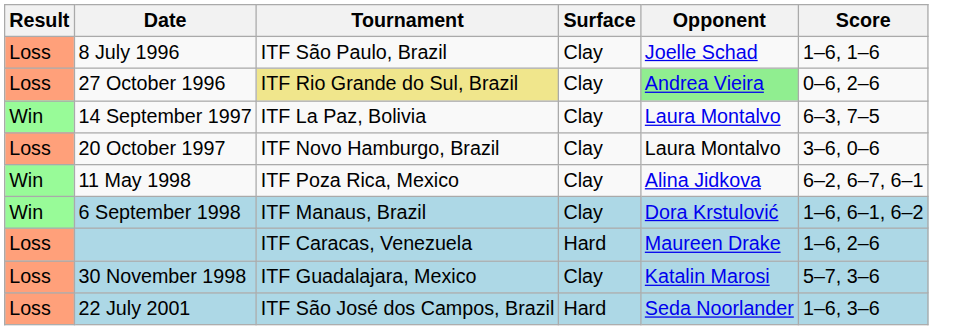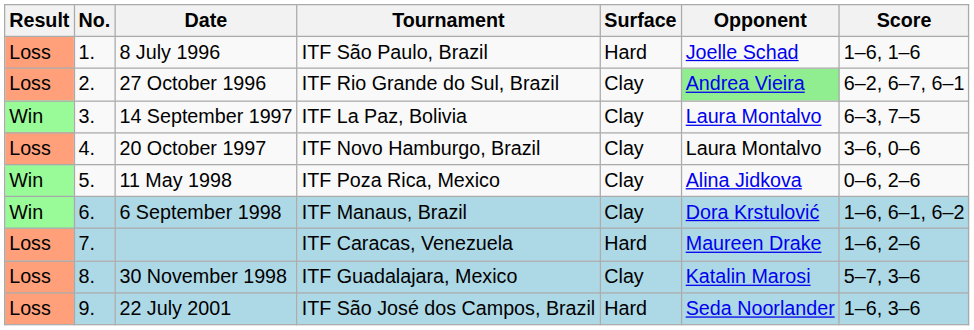+ column: No. | 1. | 2. | 3. | 4. | 5. | 6. | 7. | 8. | 9.
8 July 1996 | Surface: Clay -> Hard
27 October 1996 | Tournament: khaki background -> no background
27 October 1996 | Score: 0–6, 2–6 -> 6–2, 6–7, 6–1
11 May 1998 | Score: 6–2, 6–7, 6–1 -> 0–6, 2–6
